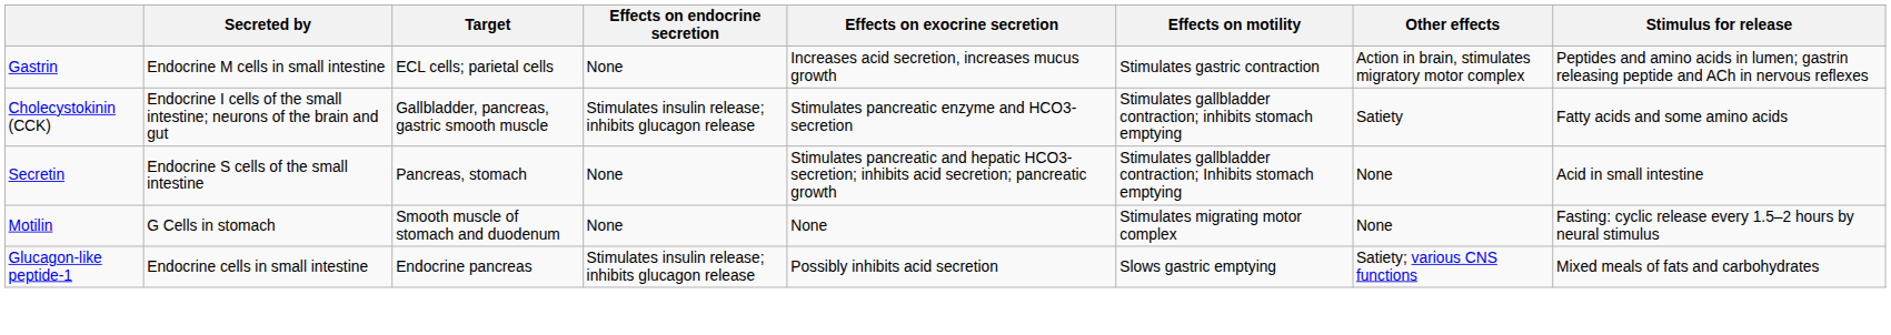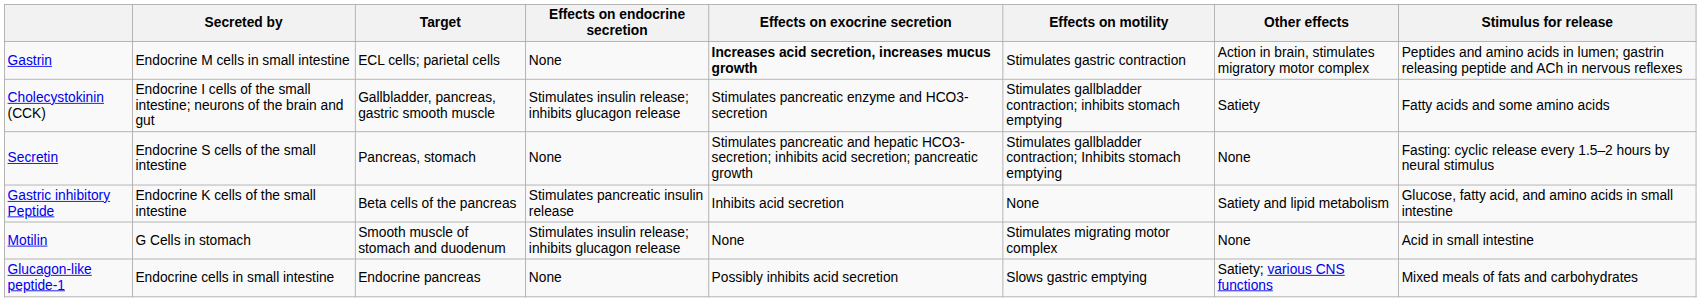Gastrin | Effects on exocrine secretion: normal -> bold
Secretin | Stimulus for release: Acid in small intestine -> Fasting: cyclic release every 1.5–2 hours by neural stimulus
+ row: Gastric inhibitory Peptide | Endocrine K cells of the small intestine | Beta cells of the pancreas | Stimulates pancreatic insulin release | Inhibits acid secretion | None | Satiety and lipid metabolism | Glucose, fatty acid, and amino acids in small intestine
Motilin | Effects on endocrine secretion: None -> Stimulates insulin release; inhibits glucagon release
Motilin | Stimulus for release: Fasting: cyclic release every 1.5–2 hours by neural stimulus -> Acid in small intestine
Glucagon-like peptide-1 | Effects on endocrine secretion: Stimulates insulin release; inhibits glucagon release -> None
